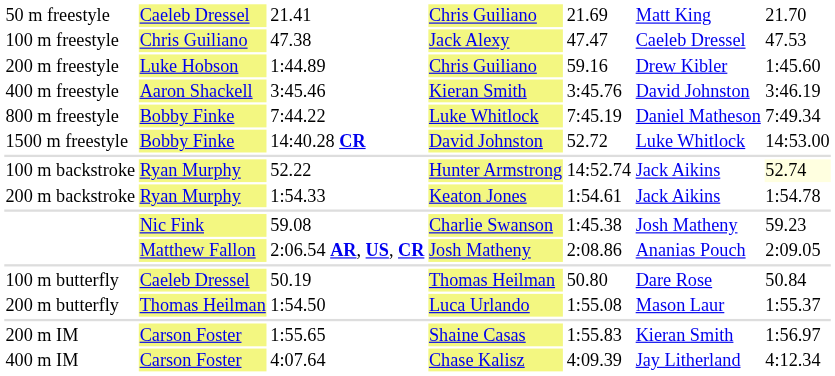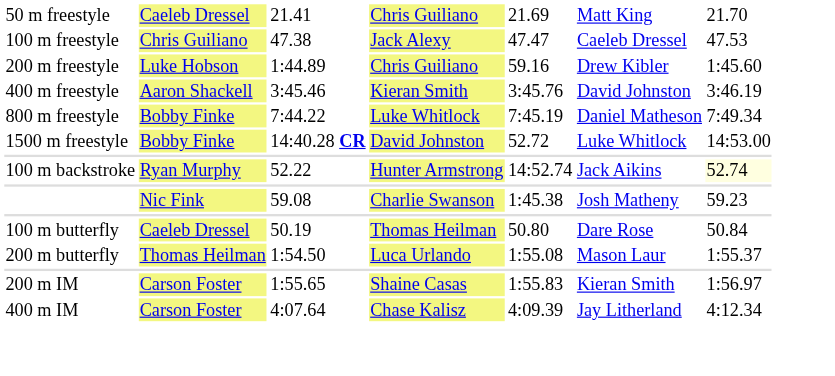- row: 200 m backstroke | Ryan Murphy | 1:54.33 | Keaton Jones | 1:54.61 | Jack Aikins | 1:54.78
- row: Matthew Fallon | 2:06.54 AR, US, CR | Josh Matheny | 2:08.86 | Ananias Pouch | 2:09.05
